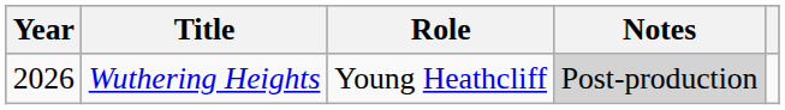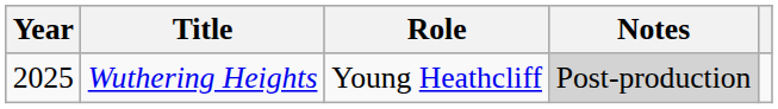Wuthering Heights | Year: 2026 -> 2025
